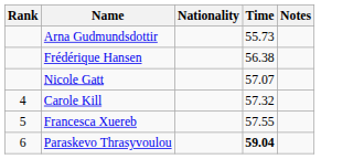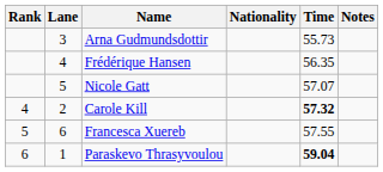+ column: Lane | 3 | 4 | 5 | 2 | 6 | 1
Frédérique Hansen | Time: 56.38 -> 56.35
Carole Kill | Time: normal -> bold
